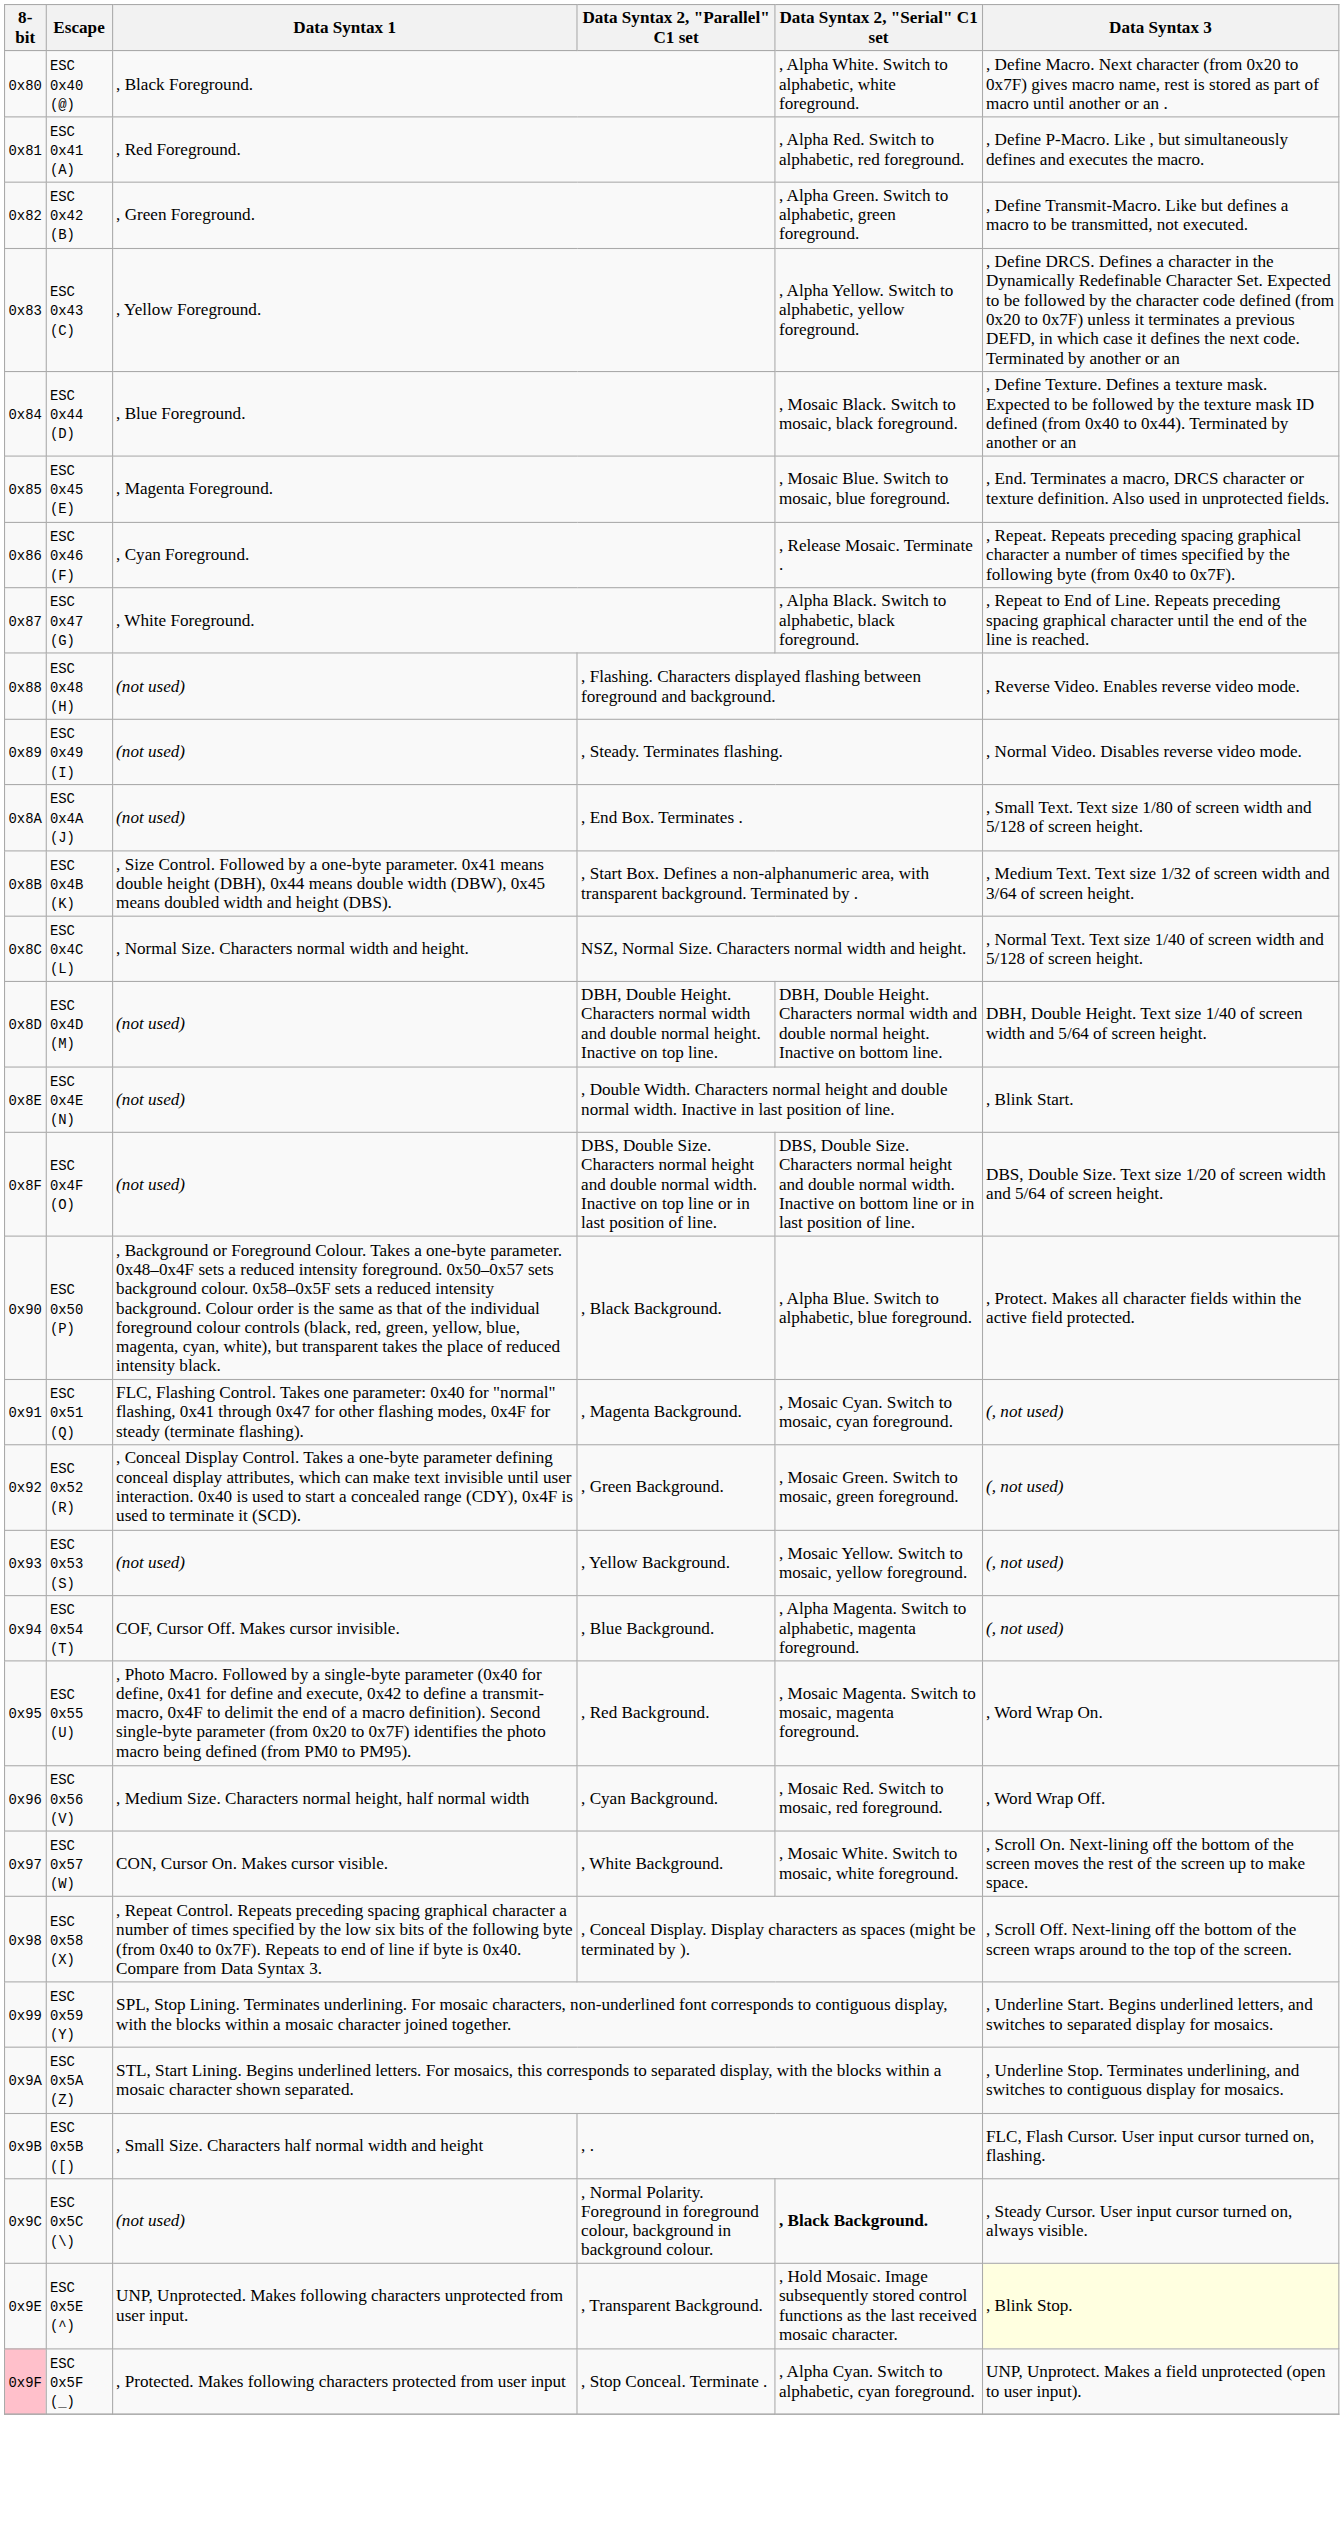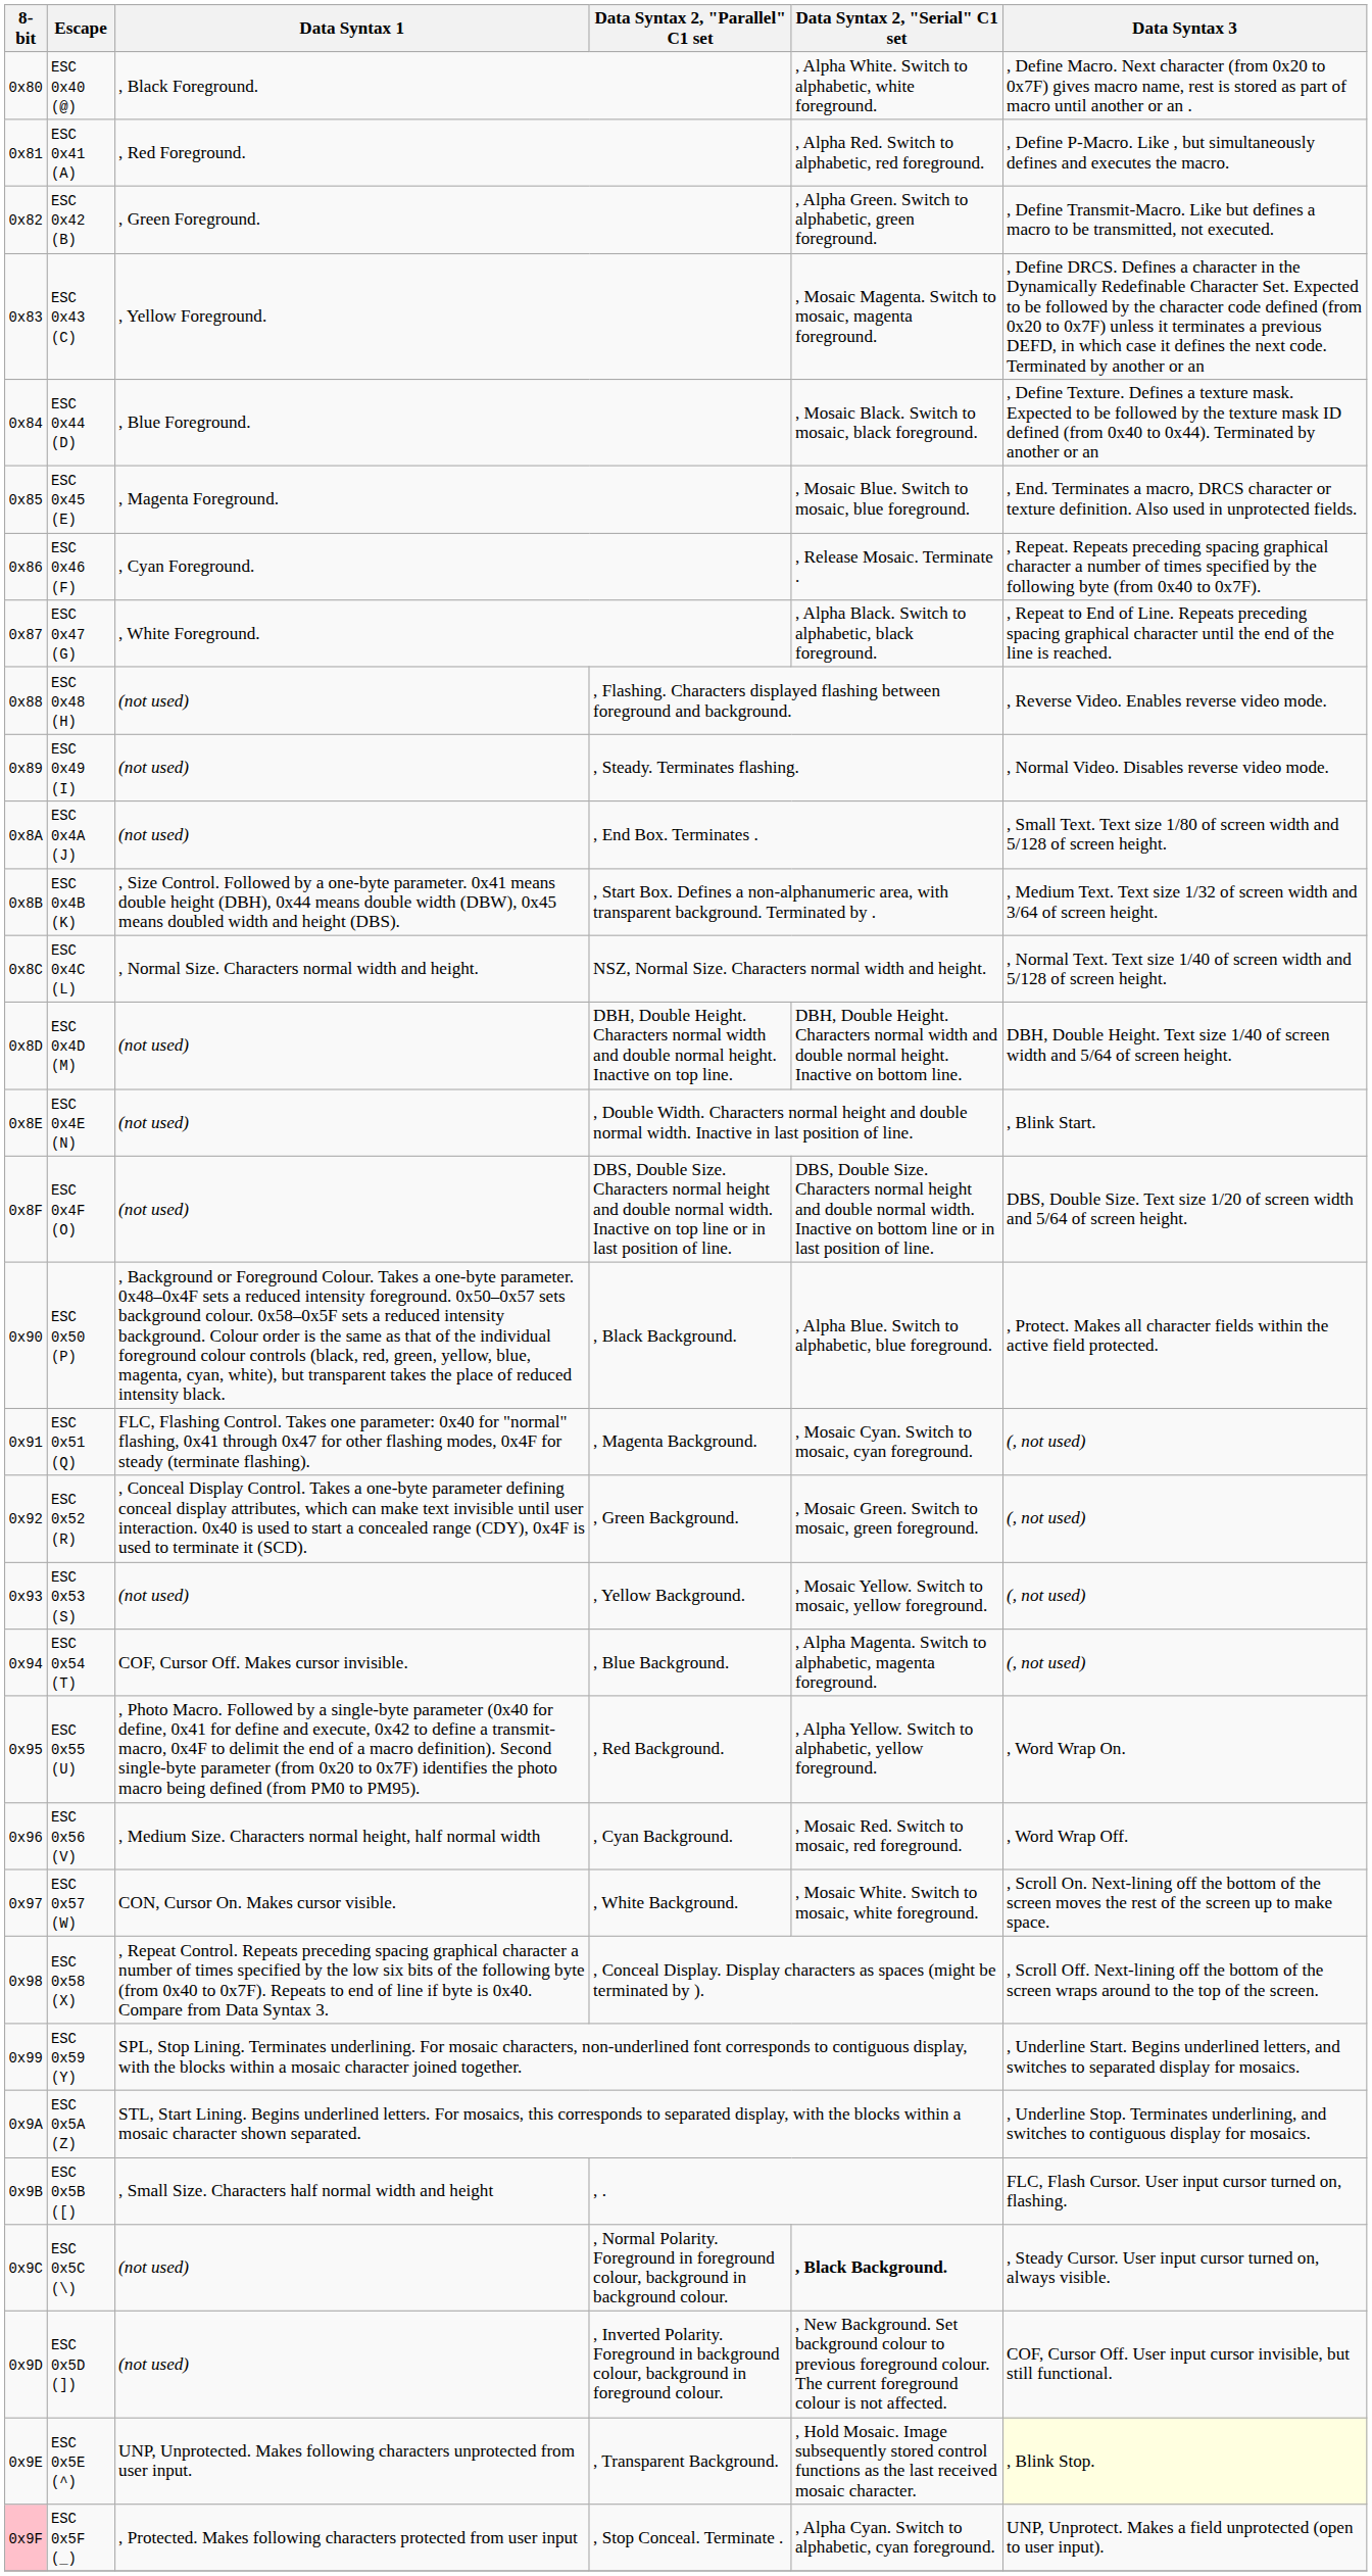ESC 0x43 (C) | Data Syntax 2, "Serial" C1 set: , Alpha Yellow. Switch to alphabetic, yellow foreground. -> , Mosaic Magenta. Switch to mosaic, magenta foreground.
ESC 0x55 (U) | Data Syntax 2, "Serial" C1 set: , Mosaic Magenta. Switch to mosaic, magenta foreground. -> , Alpha Yellow. Switch to alphabetic, yellow foreground.
+ row: 0x9D | ESC 0x5D (]) | (not used) | , Inverted Polarity. Foreground in background colour, background in foreground colour. | , New Background. Set background colour to previous foreground colour. The current foreground colour is not affected. | COF, Cursor Off. User input cursor invisible, but still functional.
